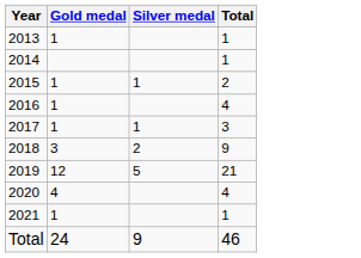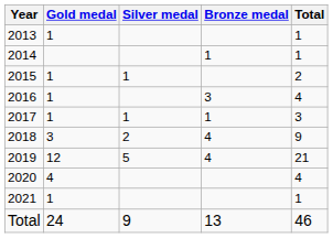+ column: Bronze medal | 1 | 3 | 1 | 4 | 4 | 13
